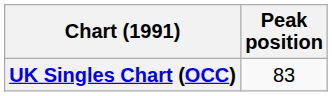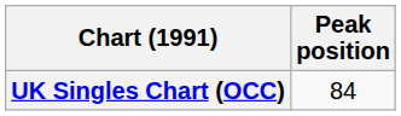UK Singles Chart (OCC) | Peak position: 83 -> 84
